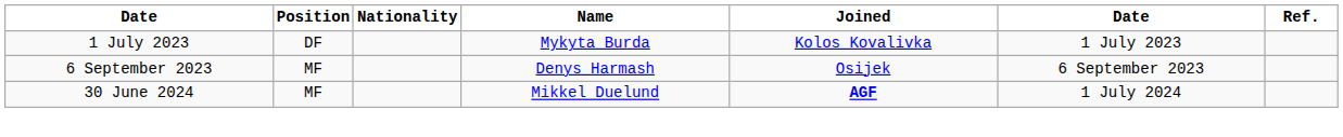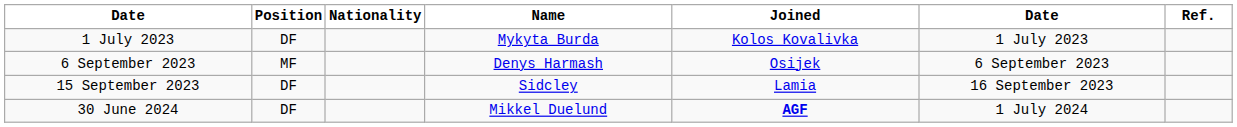+ row: 15 September 2023 | DF | Sidcley | Lamia | 16 September 2023
30 June 2024 | Position: MF -> DF
